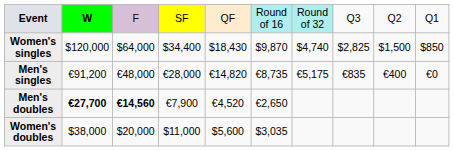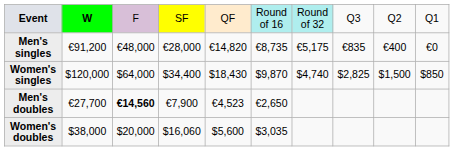rows swapped: Men's singles <-> Women's singles
Men's doubles | column 2: bold -> normal
Men's doubles | column 5: €4,520 -> €4,523
Women's doubles | column 4: $11,000 -> $16,060
